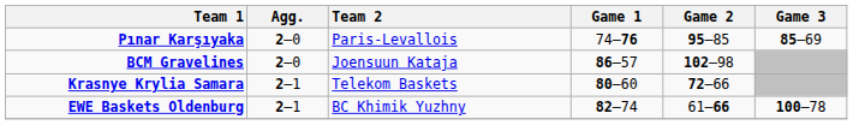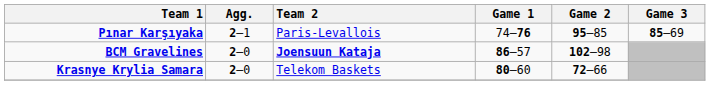Pınar Karşıyaka | Agg.: 2–0 -> 2–1
BCM Gravelines | Team 2: normal -> bold
Krasnye Krylia Samara | Agg.: 2–1 -> 2–0
- row: EWE Baskets Oldenburg | 2–1 | BC Khimik Yuzhny | 82–74 | 61–66 | 100–78
